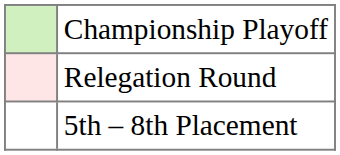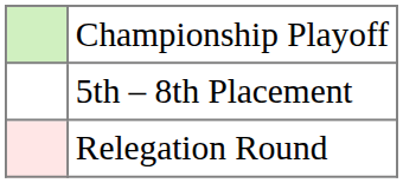rows swapped: 5th – 8th Placement <-> Relegation Round
